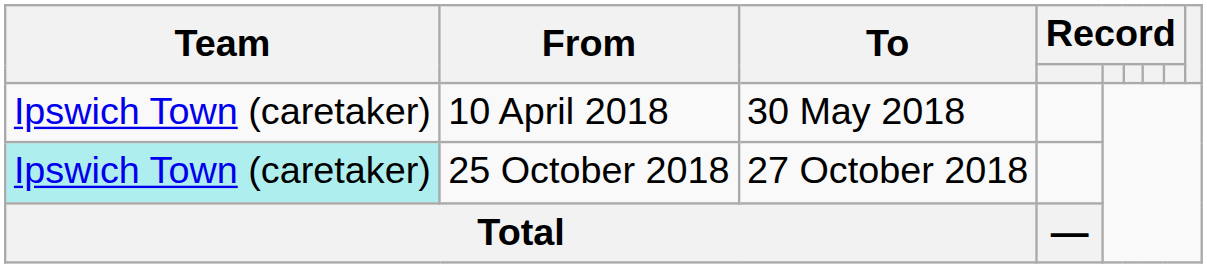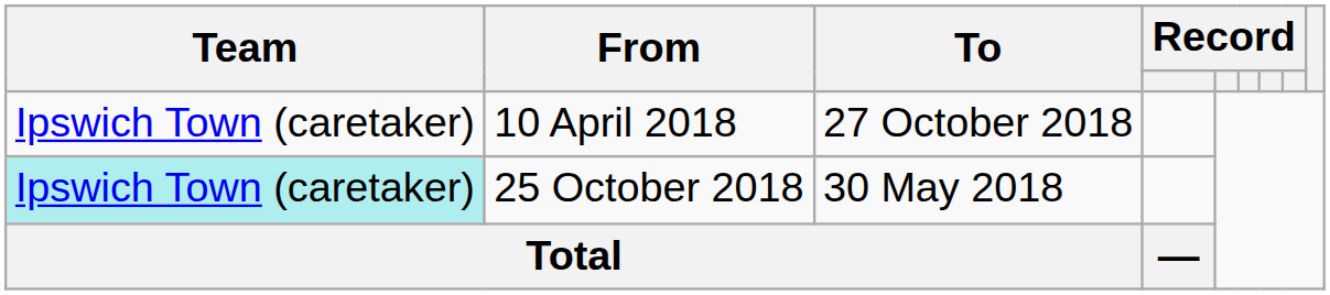10 April 2018 | To: 30 May 2018 -> 27 October 2018
25 October 2018 | To: 27 October 2018 -> 30 May 2018
